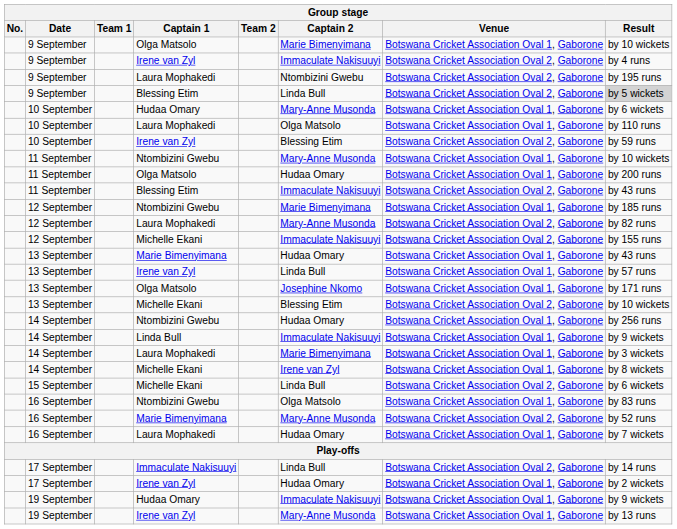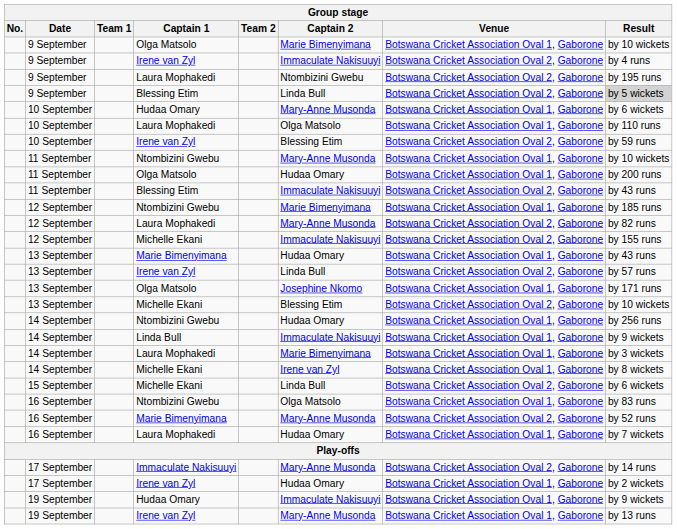13 September / Irene van Zyl | Venue: Botswana Cricket Association Oval 1, Gaborone -> Botswana Cricket Association Oval 2, Gaborone
17 September / Immaculate Nakisuuyi | Captain 2: Linda Bull -> Mary-Anne Musonda
